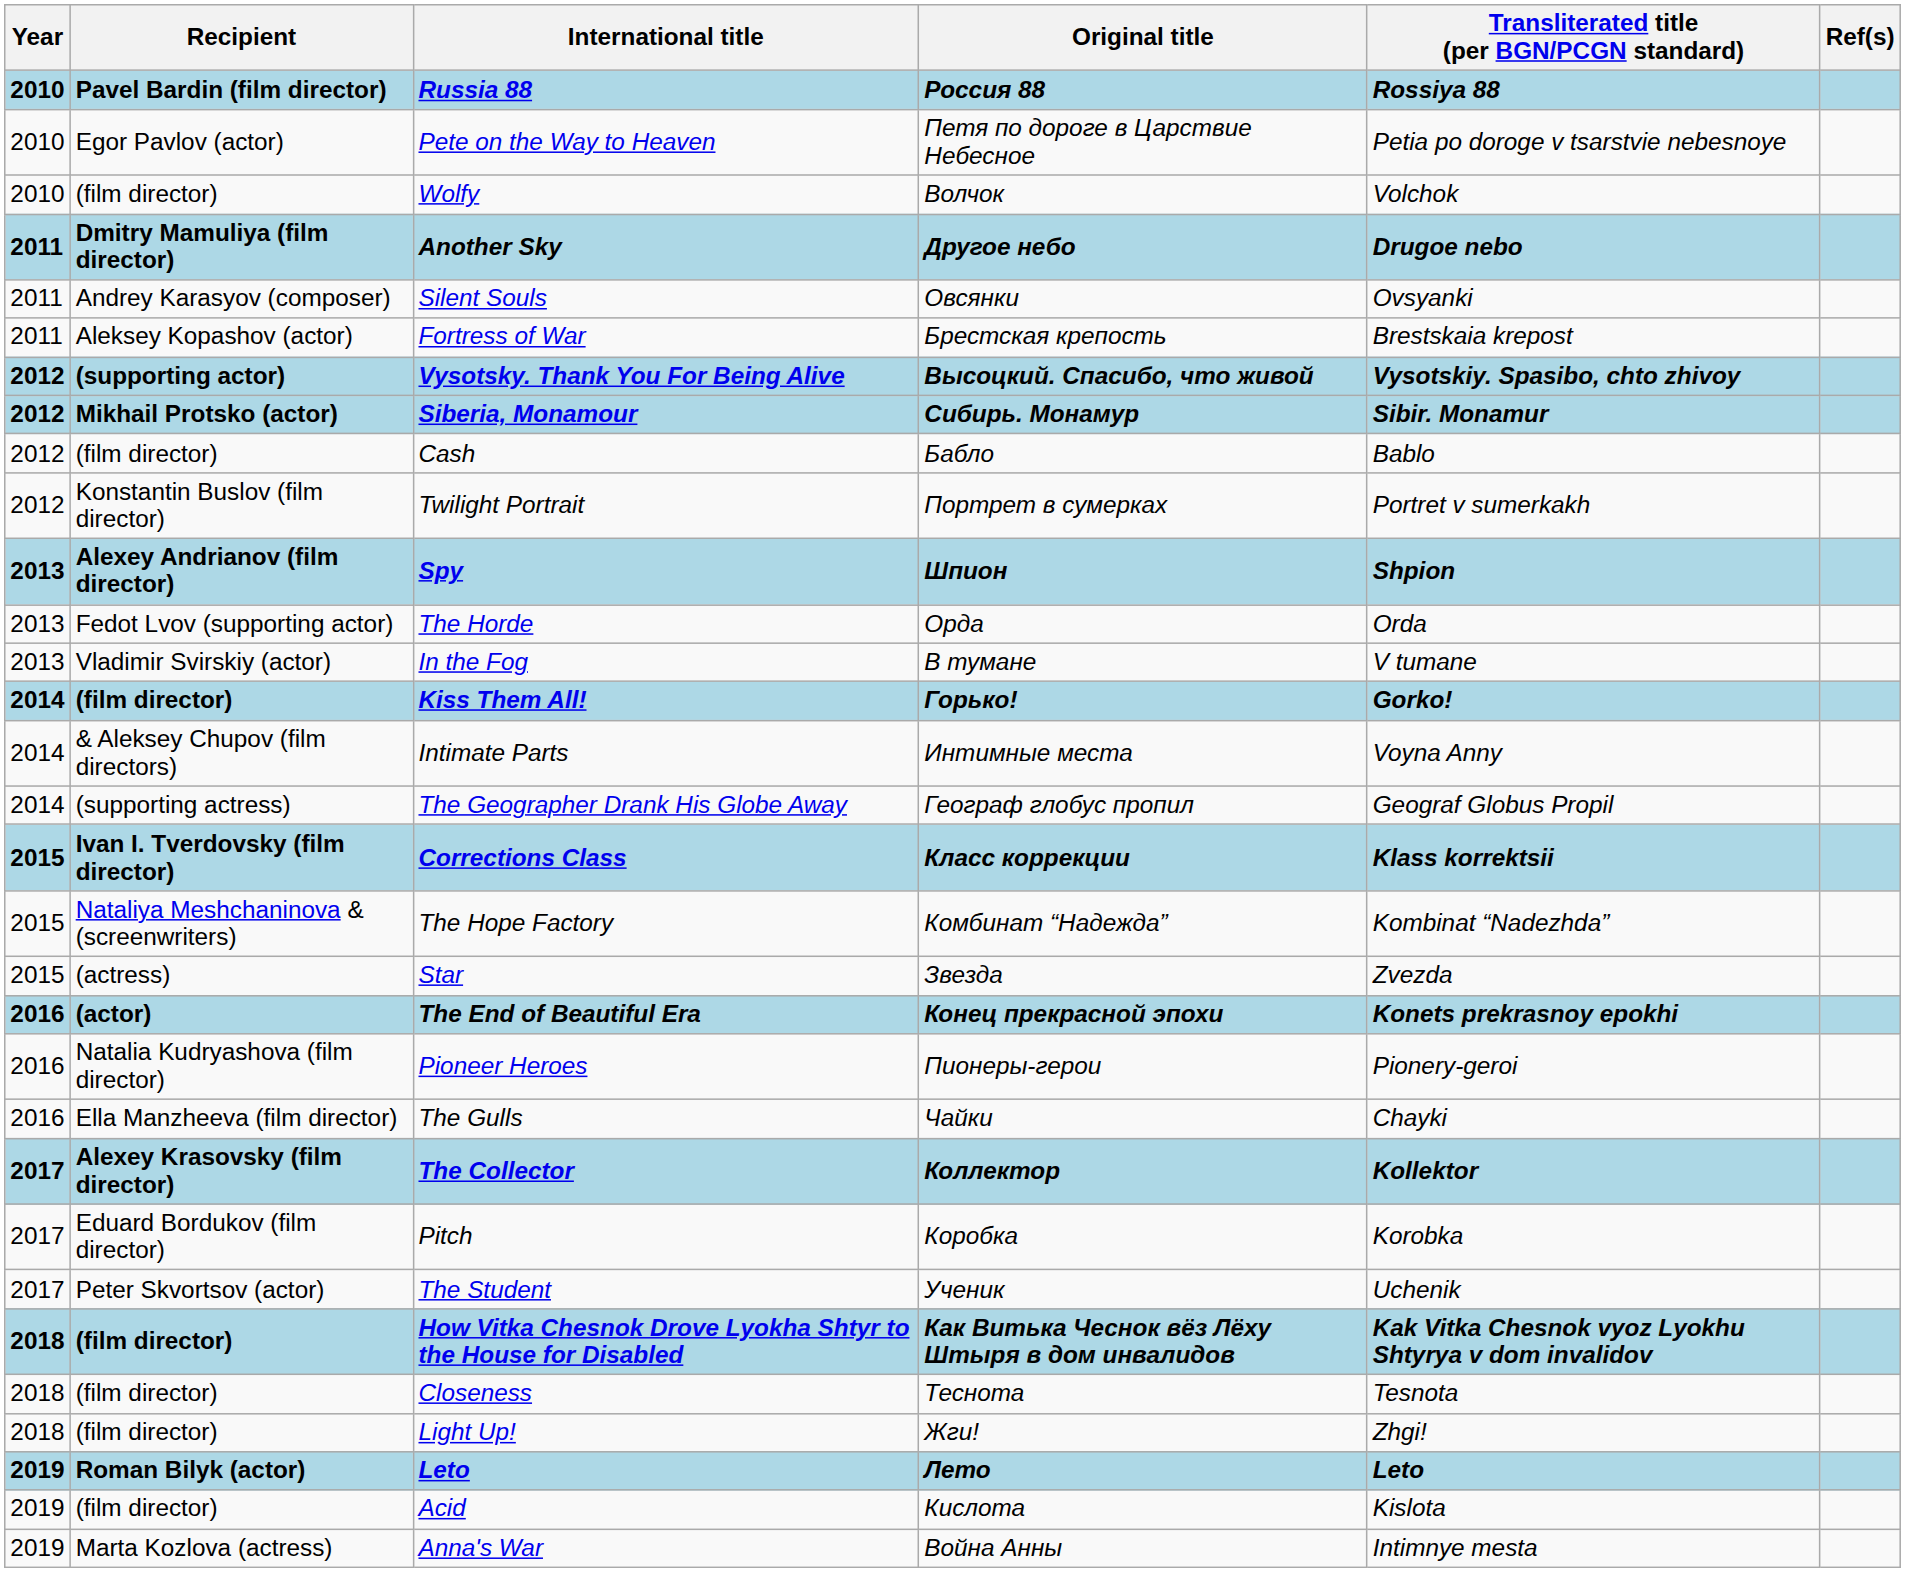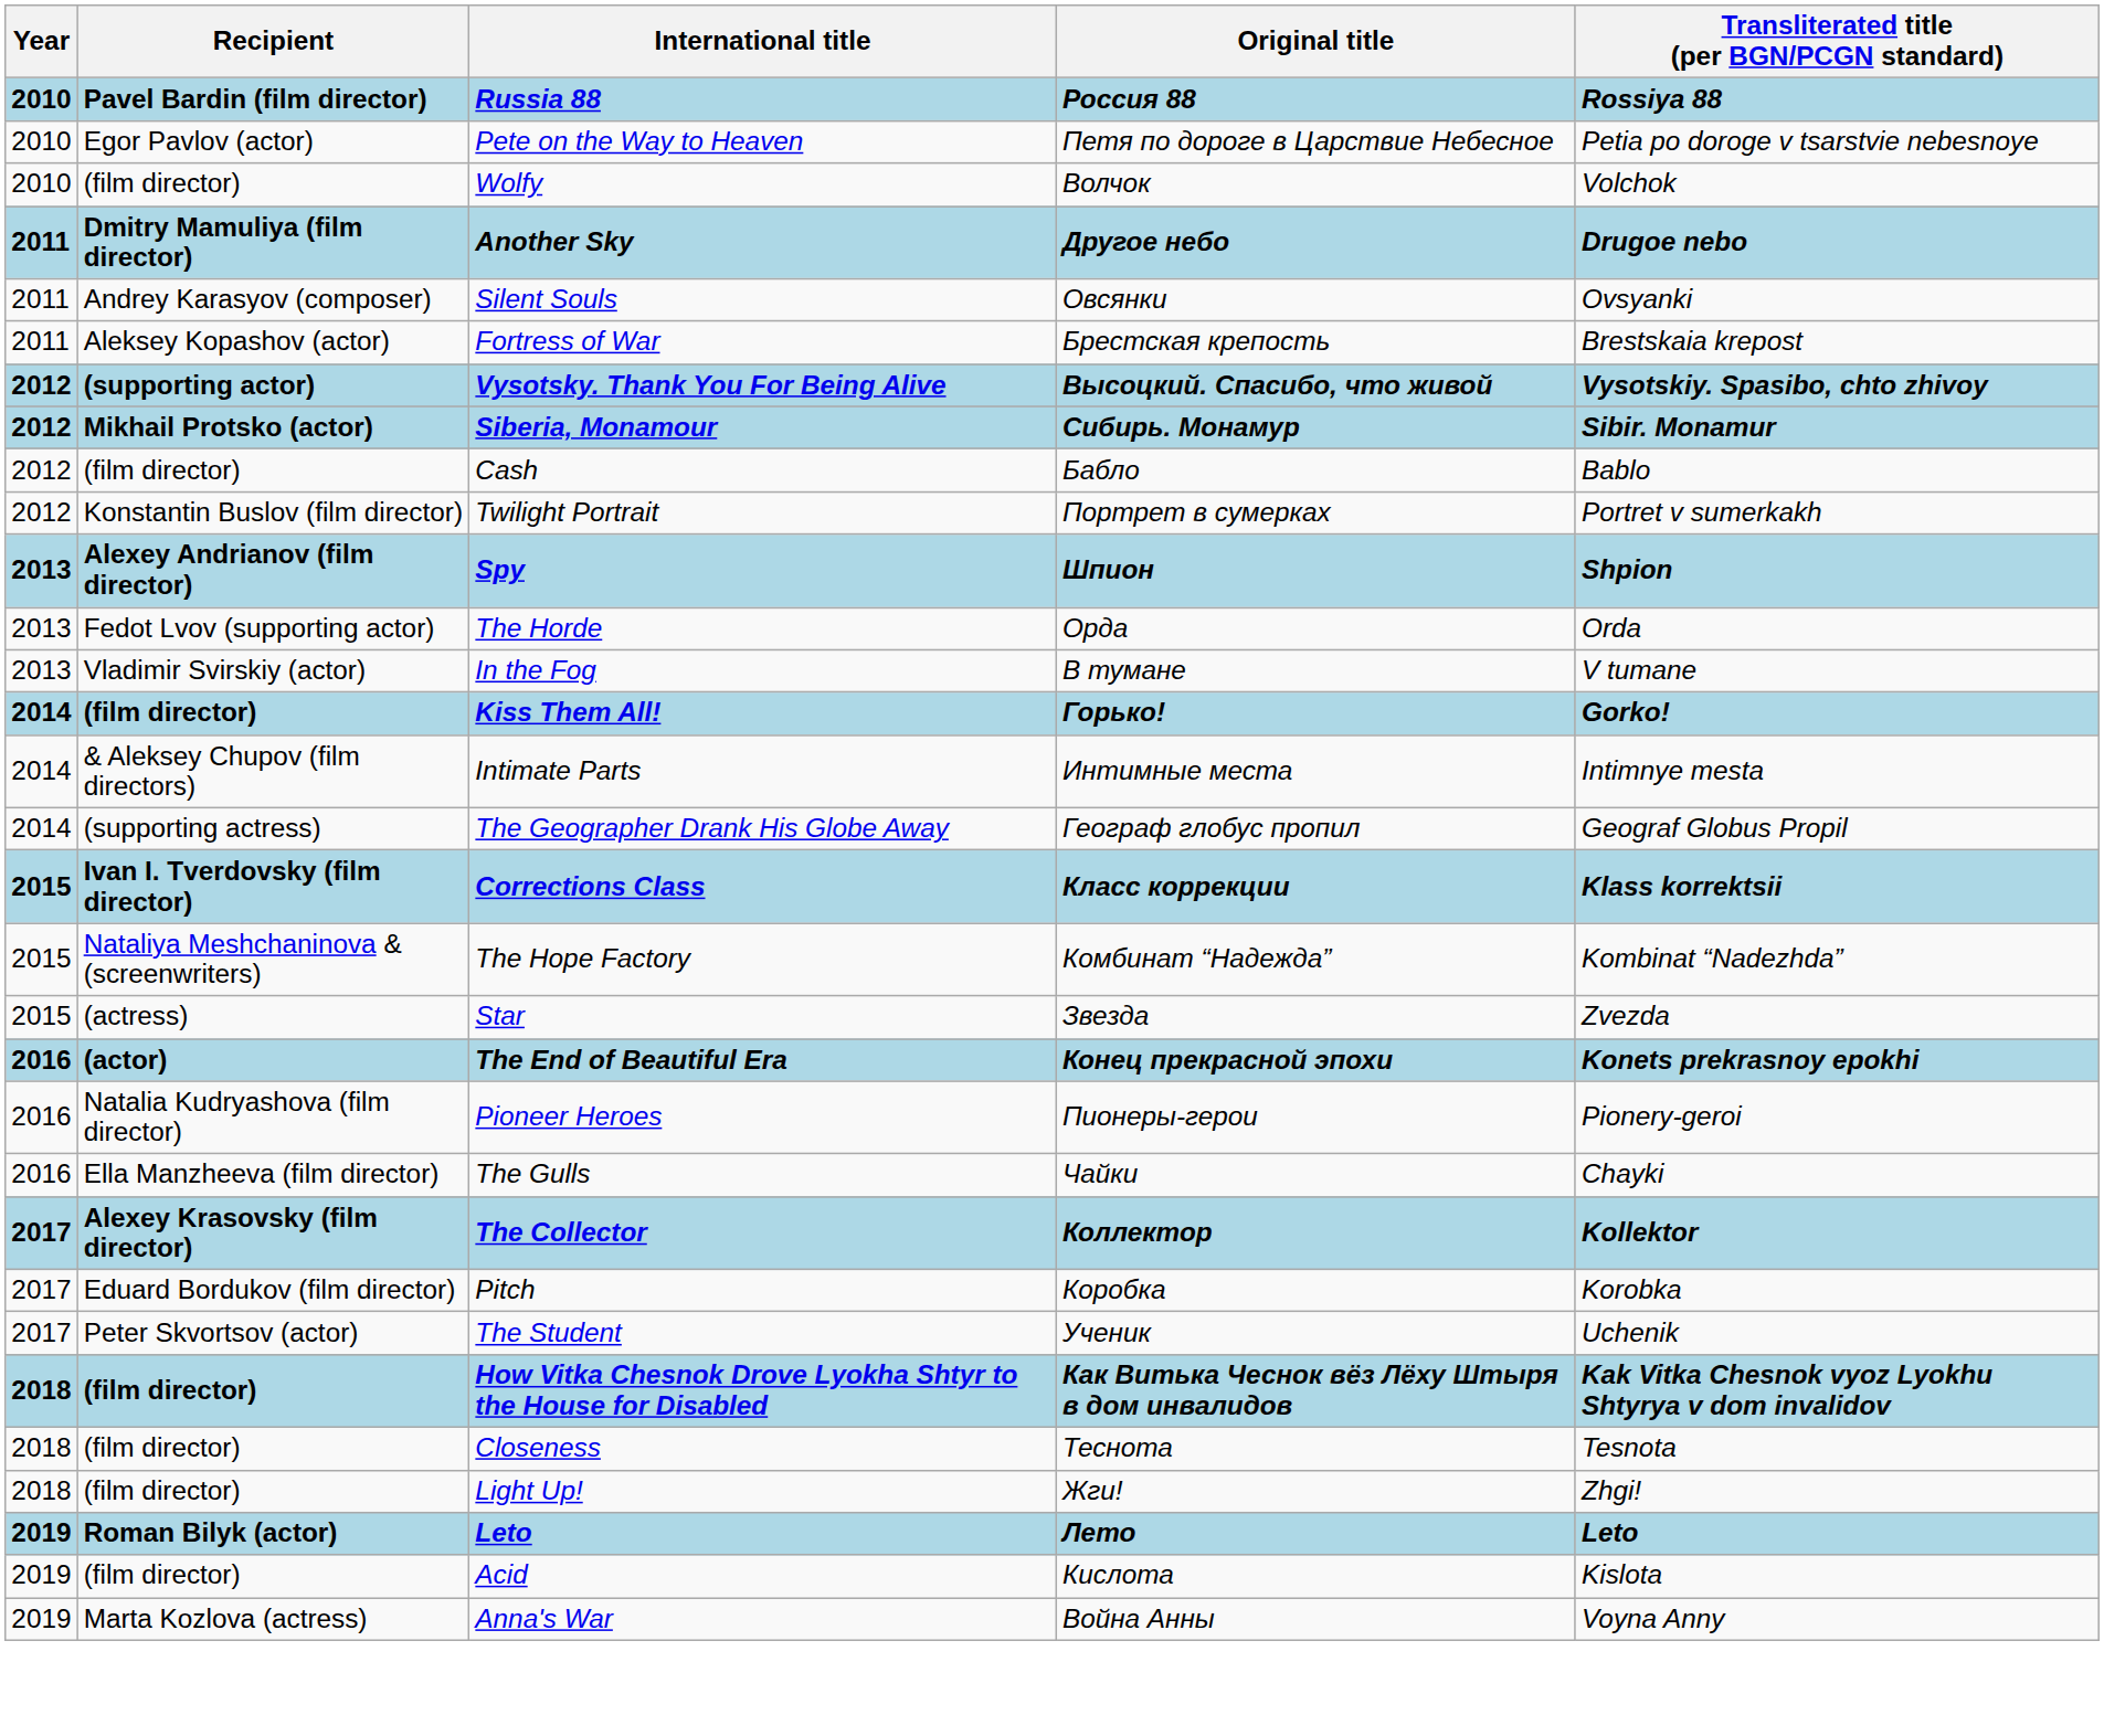- column: Ref(s)
Intimate Parts | Transliterated title (per BGN/PCGN standard): Voyna Anny -> Intimnye mesta
Anna's War | Transliterated title (per BGN/PCGN standard): Intimnye mesta -> Voyna Anny
